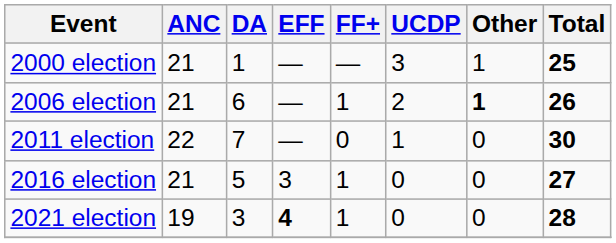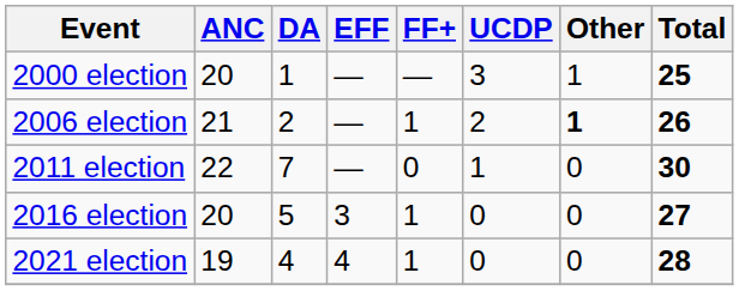2000 election | ANC: 21 -> 20
2006 election | DA: 6 -> 2
2016 election | ANC: 21 -> 20
2021 election | DA: 3 -> 4
2021 election | EFF: bold -> normal
